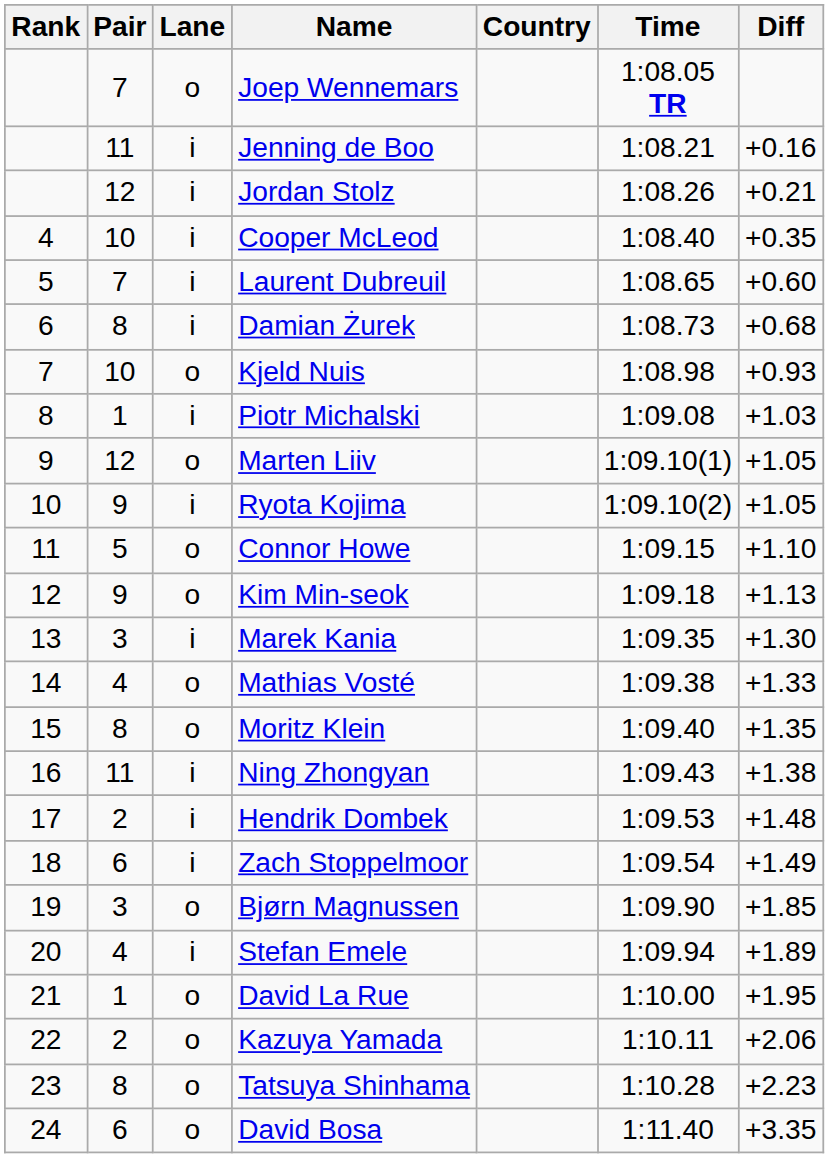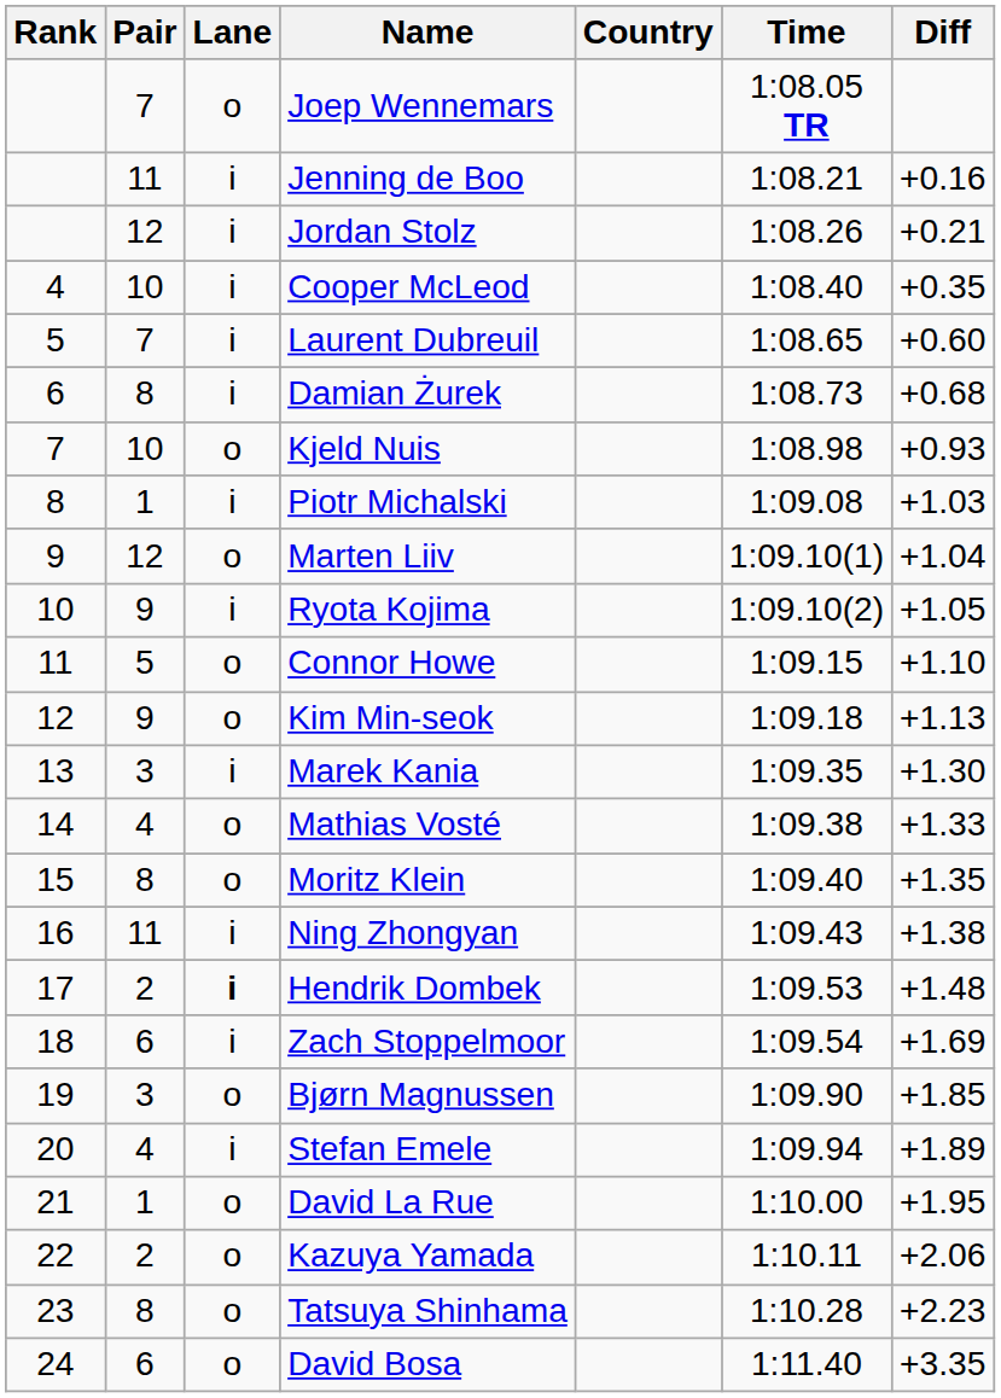Marten Liiv | Diff: +1.05 -> +1.04
Hendrik Dombek | Lane: normal -> bold
Zach Stoppelmoor | Diff: +1.49 -> +1.69
